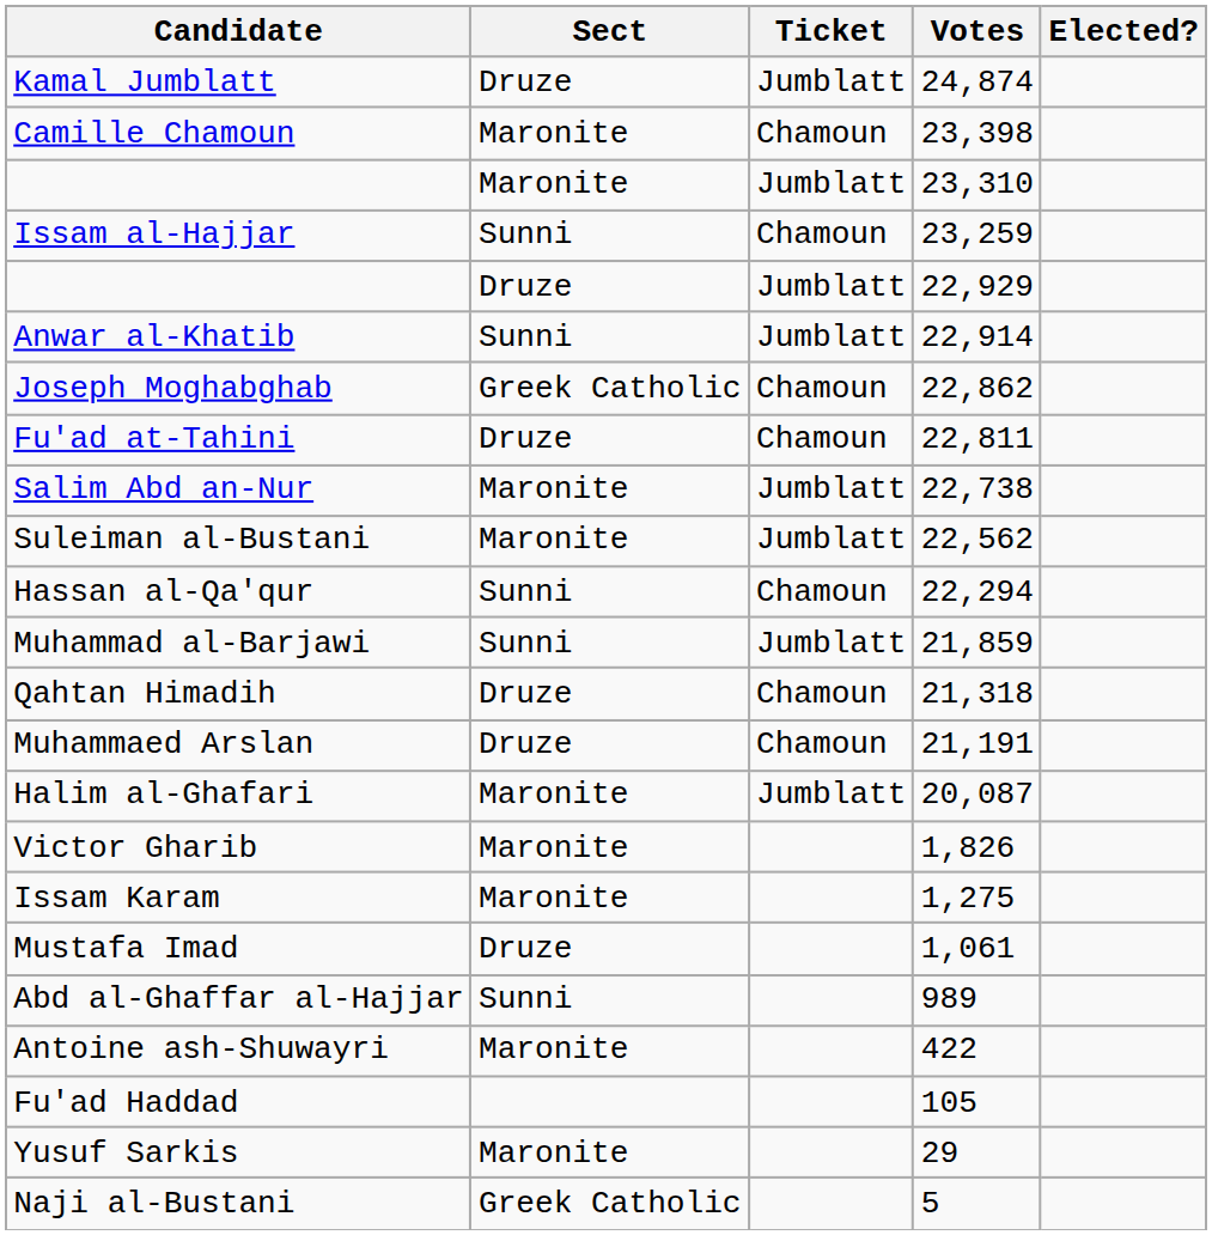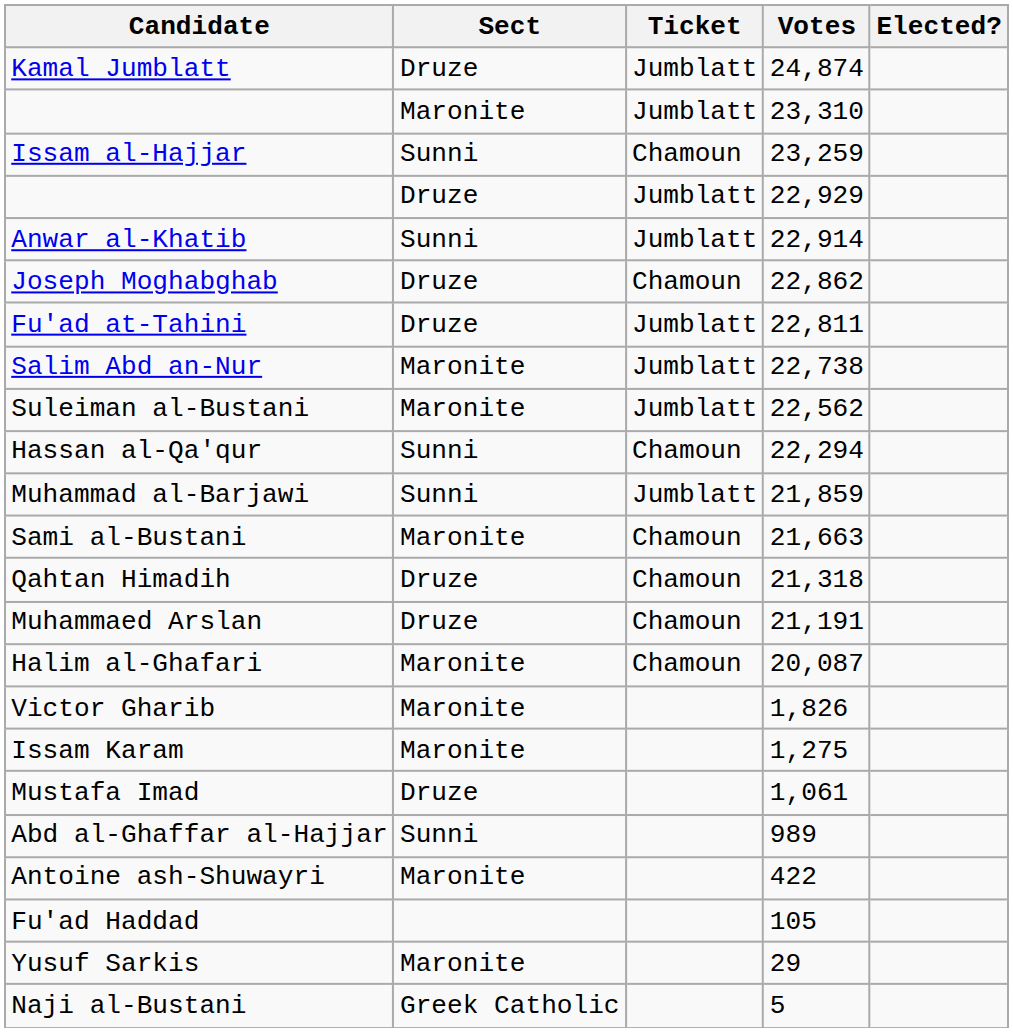- row: Camille Chamoun | Maronite | Chamoun | 23,398
Joseph Moghabghab | Sect: Greek Catholic -> Druze
Fu'ad at-Tahini | Ticket: Chamoun -> Jumblatt
+ row: Sami al-Bustani | Maronite | Chamoun | 21,663
Halim al-Ghafari | Ticket: Jumblatt -> Chamoun
